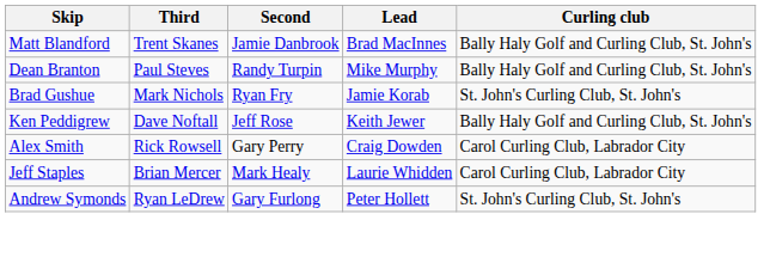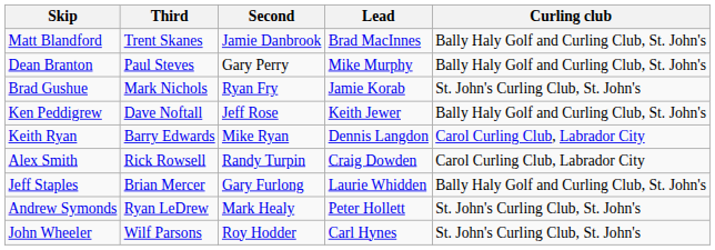Dean Branton | Second: Randy Turpin -> Gary Perry
+ row: Keith Ryan | Barry Edwards | Mike Ryan | Dennis Langdon | Carol Curling Club, Labrador City
Alex Smith | Second: Gary Perry -> Randy Turpin
Jeff Staples | Second: Mark Healy -> Gary Furlong
Jeff Staples | Curling club: Carol Curling Club, Labrador City -> Bally Haly Golf and Curling Club, St. John's
Andrew Symonds | Second: Gary Furlong -> Mark Healy
+ row: John Wheeler | Wilf Parsons | Roy Hodder | Carl Hynes | St. John's Curling Club, St. John's
